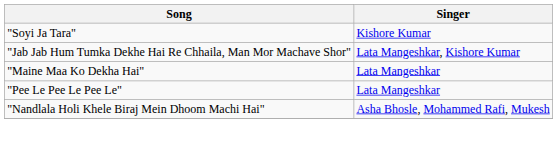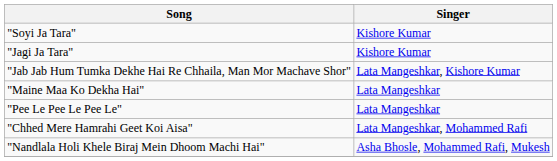+ row: "Jagi Ja Tara" | Kishore Kumar
+ row: "Chhed Mere Hamrahi Geet Koi Aisa" | Lata Mangeshkar, Mohammed Rafi
